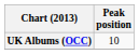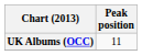UK Albums (OCC) | Peak position: 10 -> 11
